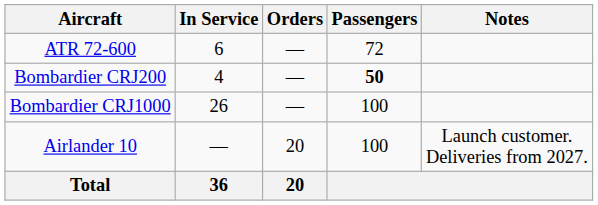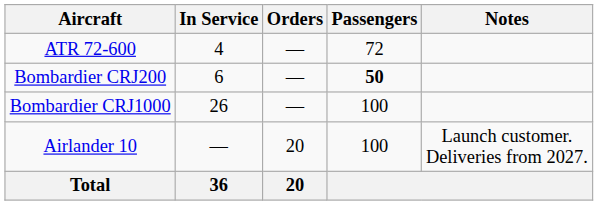ATR 72-600 | In Service: 6 -> 4
Bombardier CRJ200 | In Service: 4 -> 6
